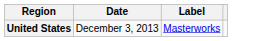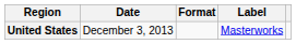+ column: Format
